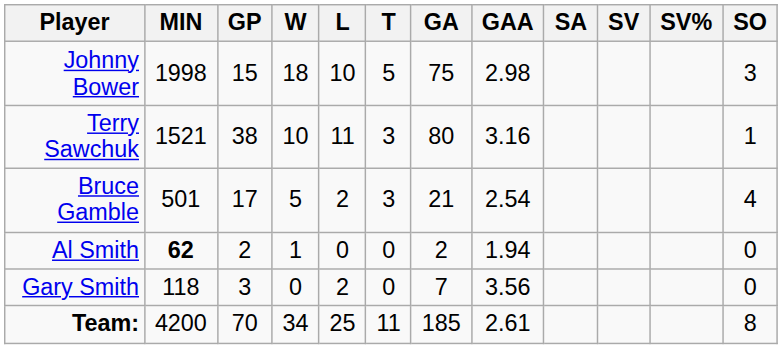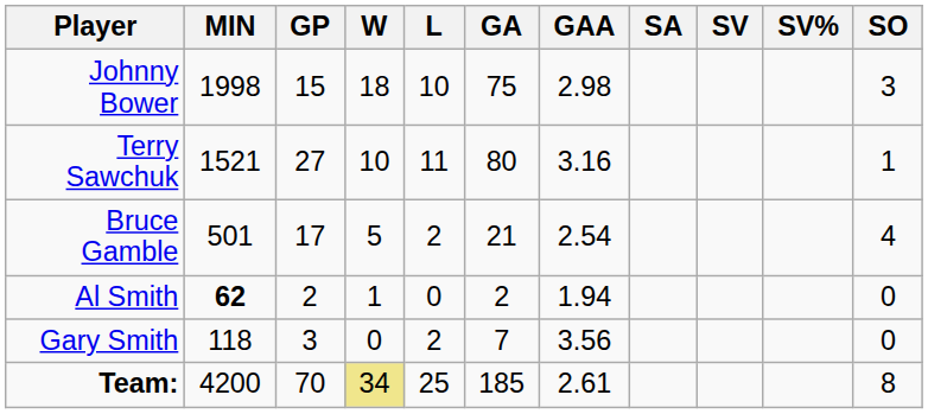- column: T | 5 | 3 | 3 | 0 | 0 | 11
Terry Sawchuk | GP: 38 -> 27
Team: | W: no background -> khaki background
